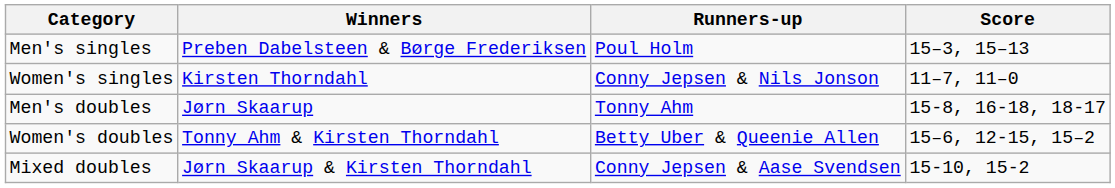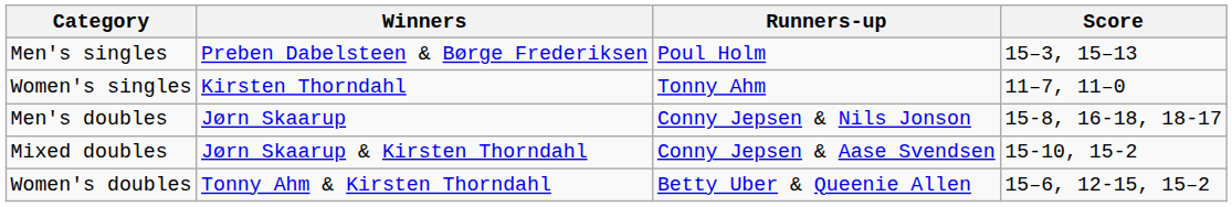Women's singles | Runners-up: Conny Jepsen & Nils Jonson -> Tonny Ahm
Men's doubles | Runners-up: Tonny Ahm -> Conny Jepsen & Nils Jonson
rows swapped: Women's doubles <-> Mixed doubles
